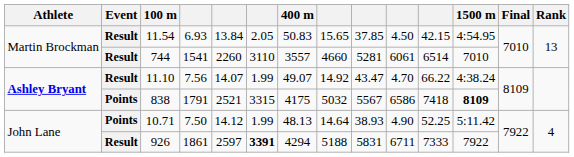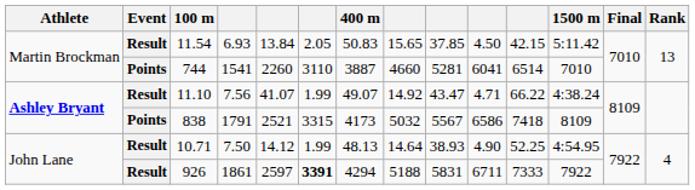11.54 | 1500 m: 4:54.95 -> 5:11.42
744 | Event: Result -> Points
744 | 400 m: 3557 -> 3887
744 | column 10: 6061 -> 6041
11.10 | column 5: 14.07 -> 41.07
11.10 | column 10: 4.70 -> 4.71
838 | 400 m: 4175 -> 4173
838 | 1500 m: bold -> normal
10.71 | Event: Points -> Result
10.71 | 1500 m: 5:11.42 -> 4:54.95
